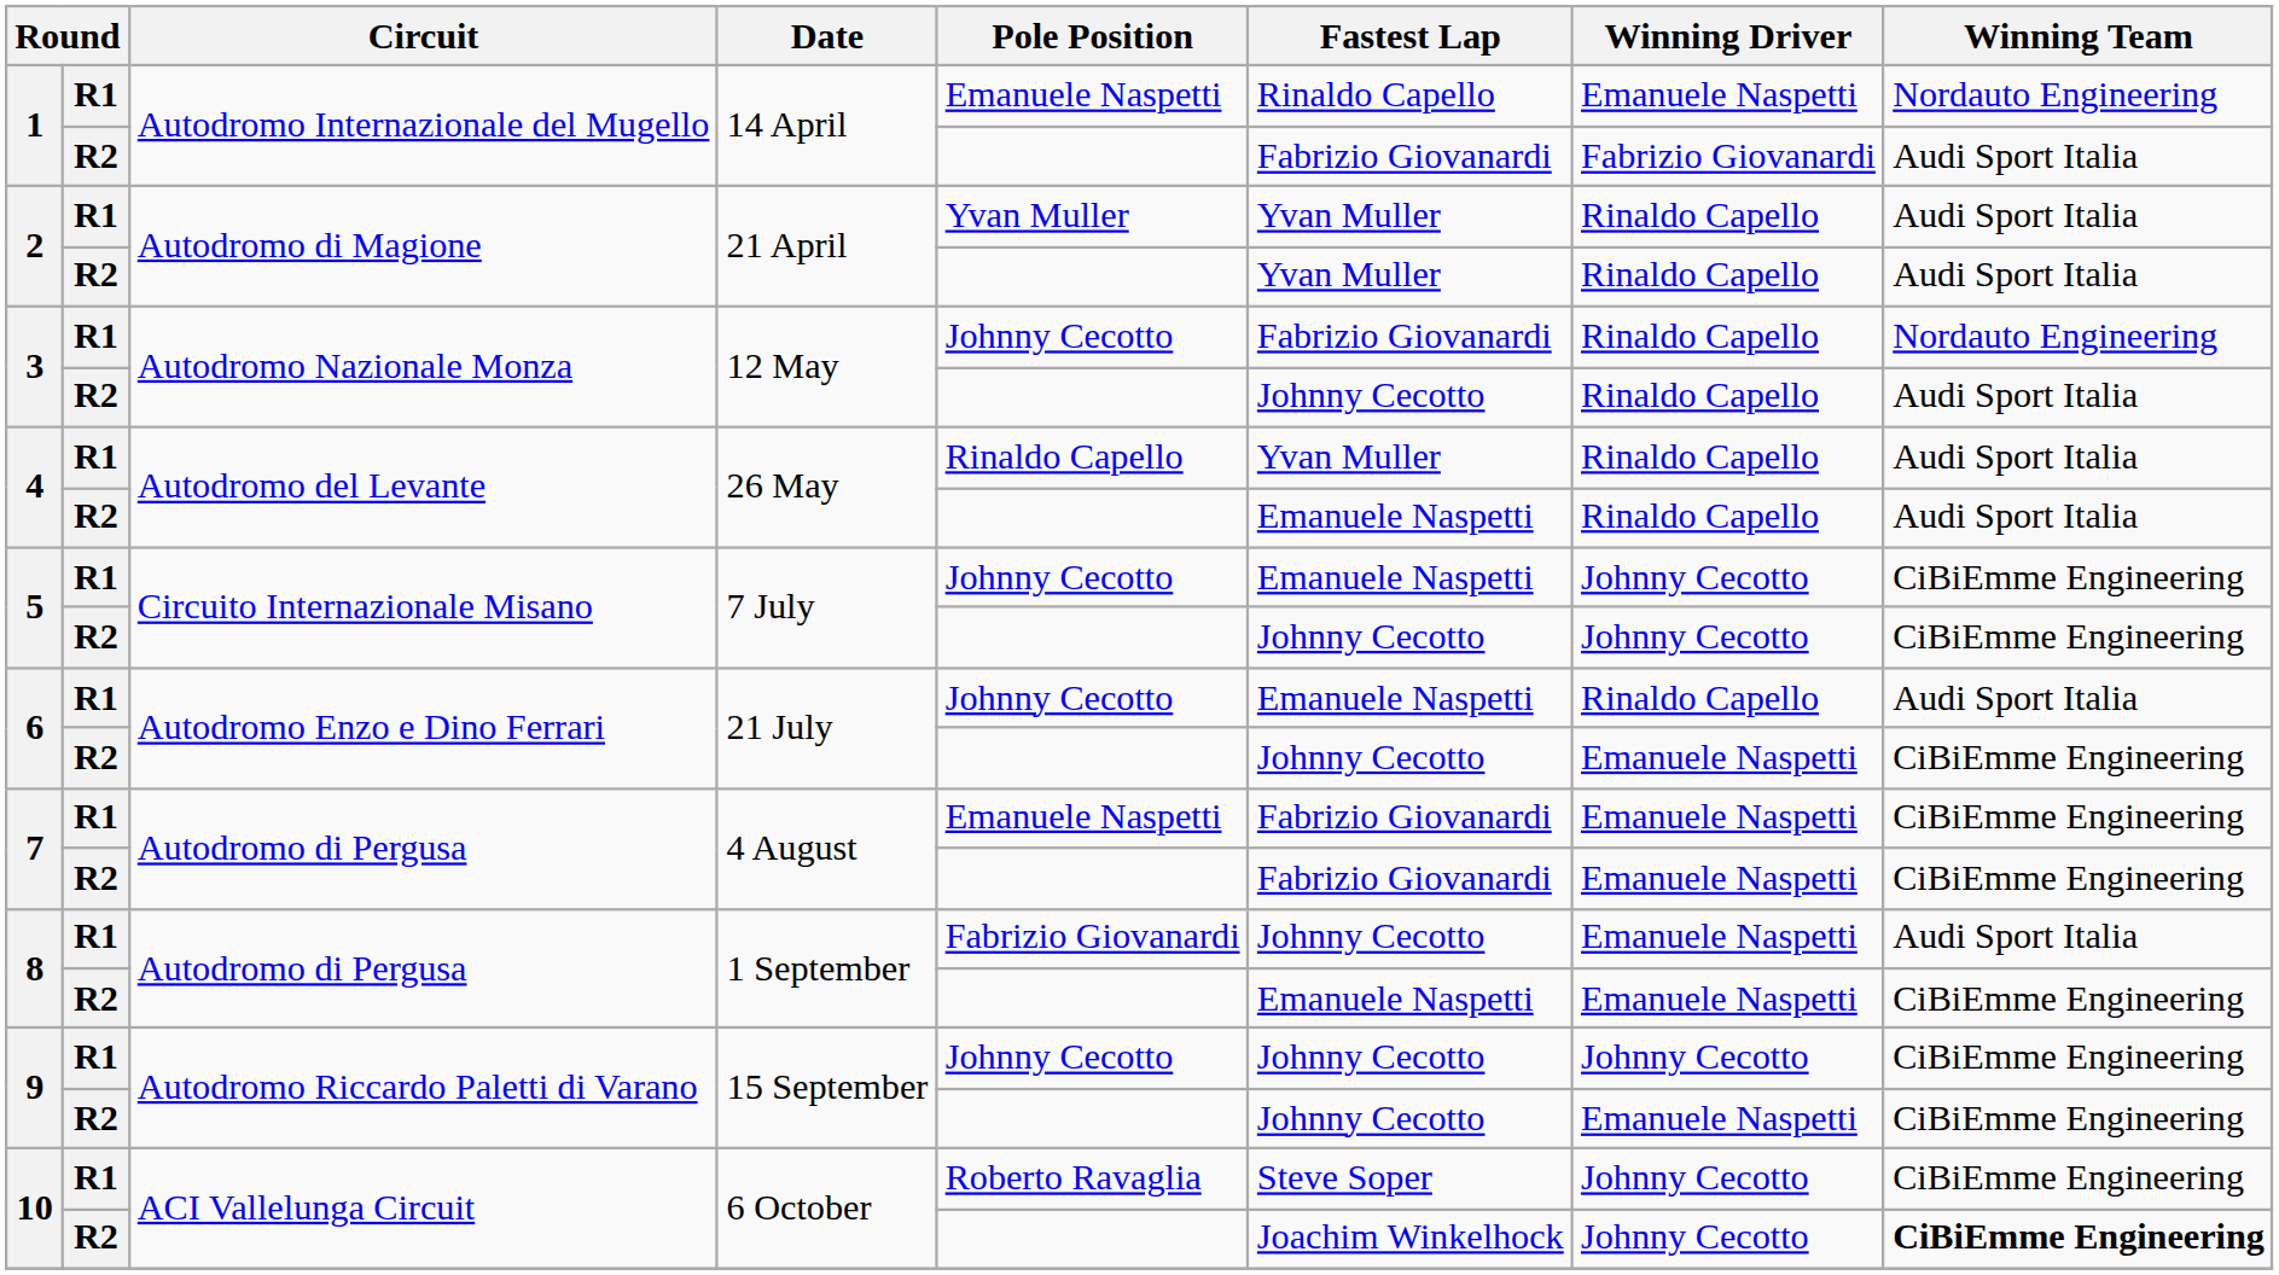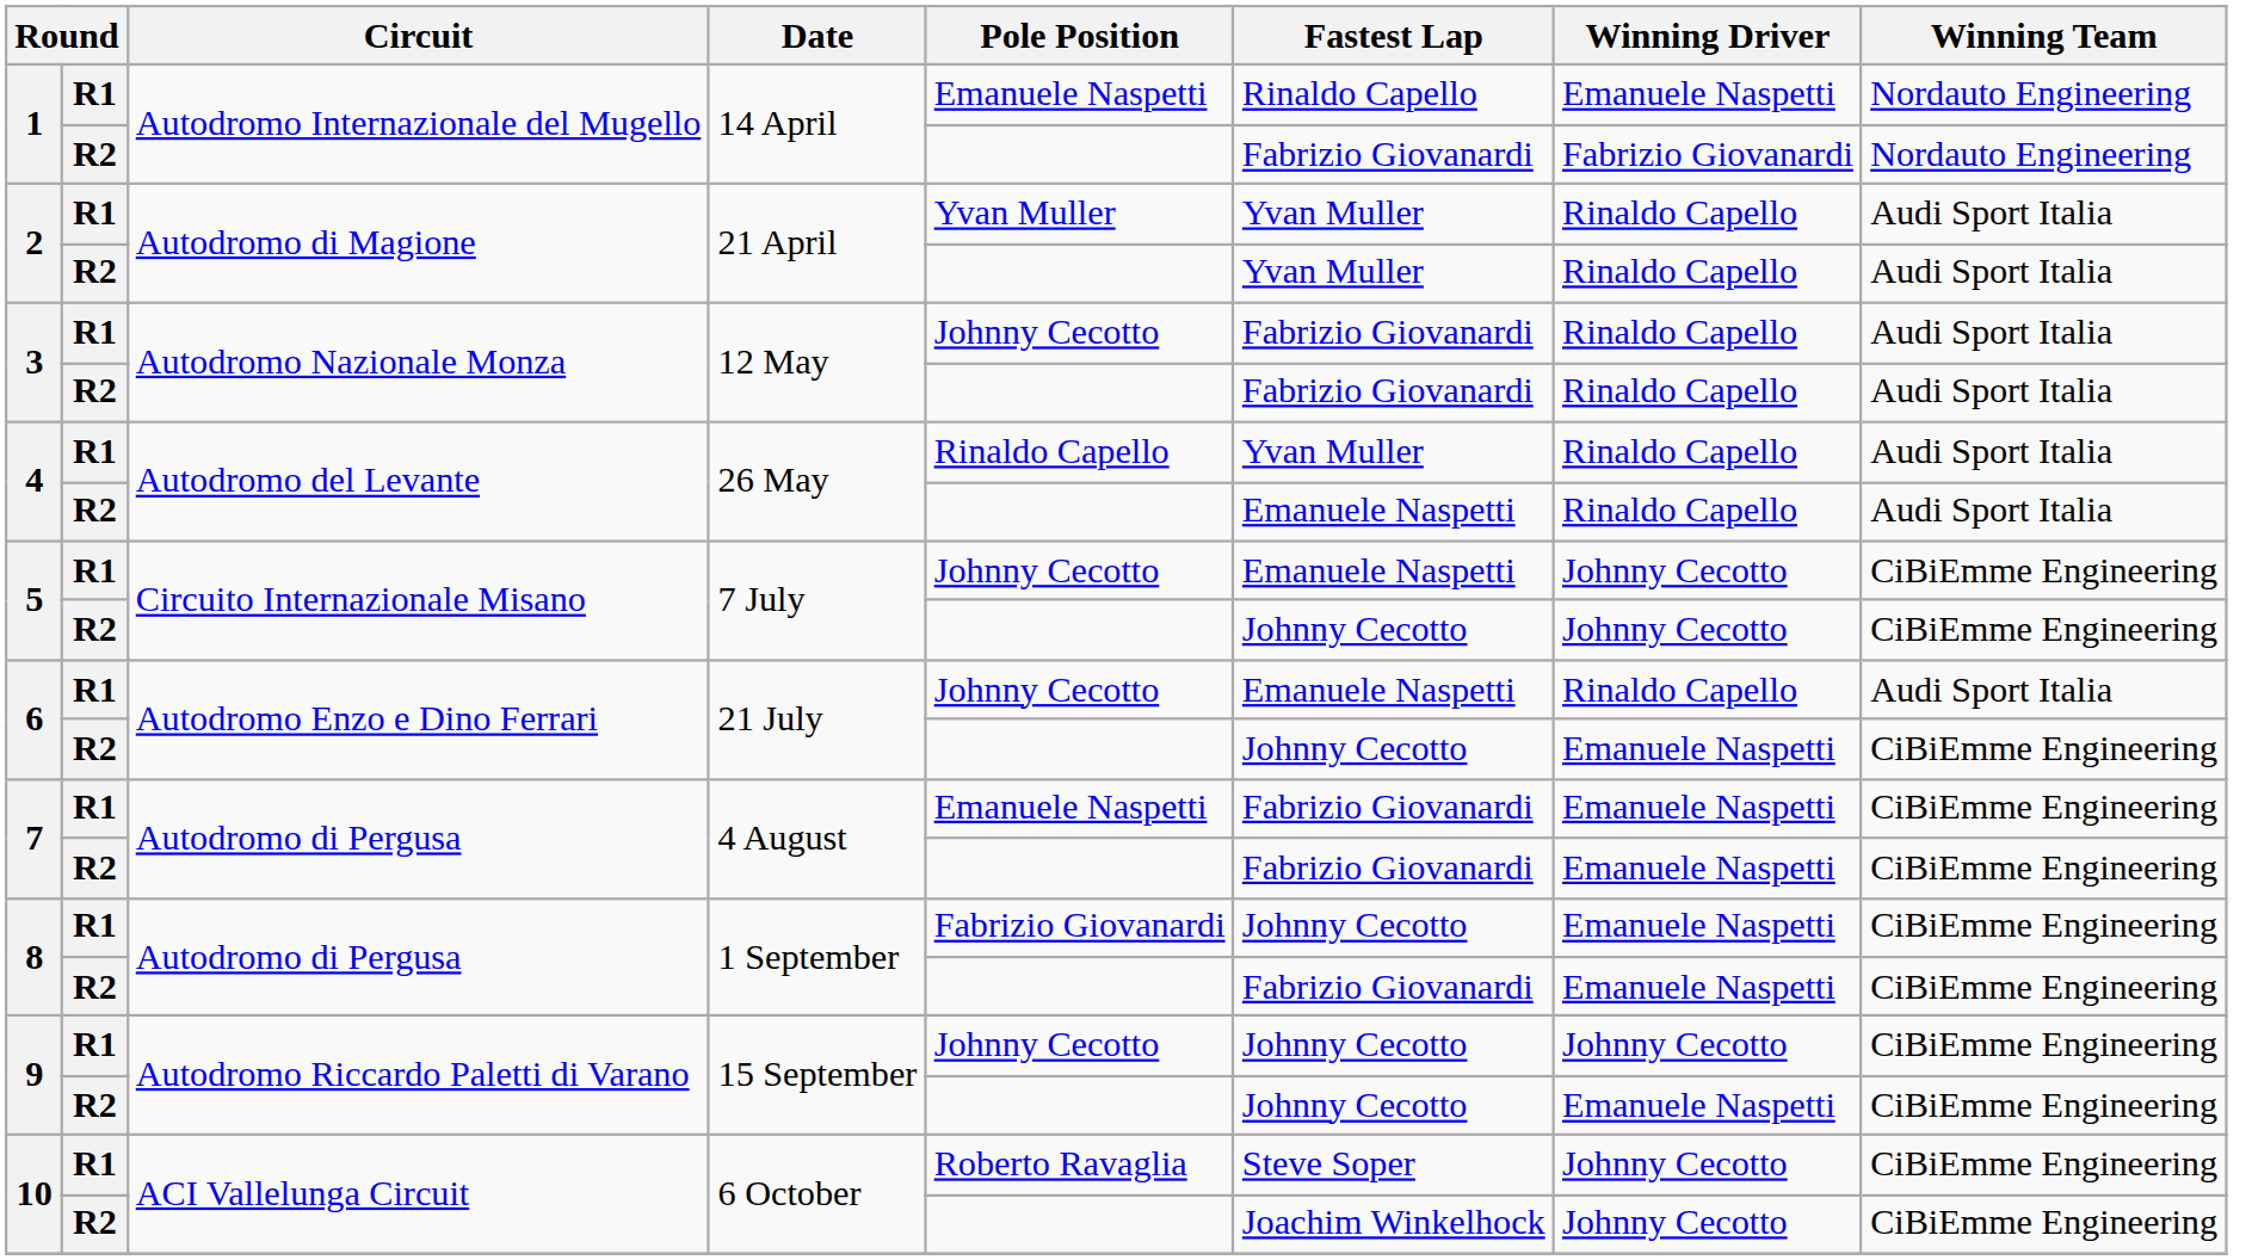1 / R2 | Winning Team: Audi Sport Italia -> Nordauto Engineering
3 / R1 | Winning Team: Nordauto Engineering -> Audi Sport Italia
3 / R2 | Fastest Lap: Johnny Cecotto -> Fabrizio Giovanardi
8 / R1 | Winning Team: Audi Sport Italia -> CiBiEmme Engineering
8 / R2 | Fastest Lap: Emanuele Naspetti -> Fabrizio Giovanardi
10 / R2 | Winning Team: bold -> normal
